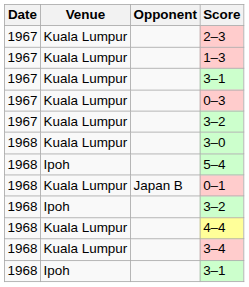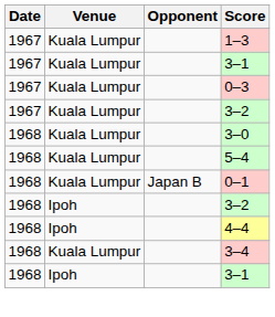- row: 1967 | Kuala Lumpur | 2–3
5–4 | Venue: Ipoh -> Kuala Lumpur
4–4 | Venue: Kuala Lumpur -> Ipoh
